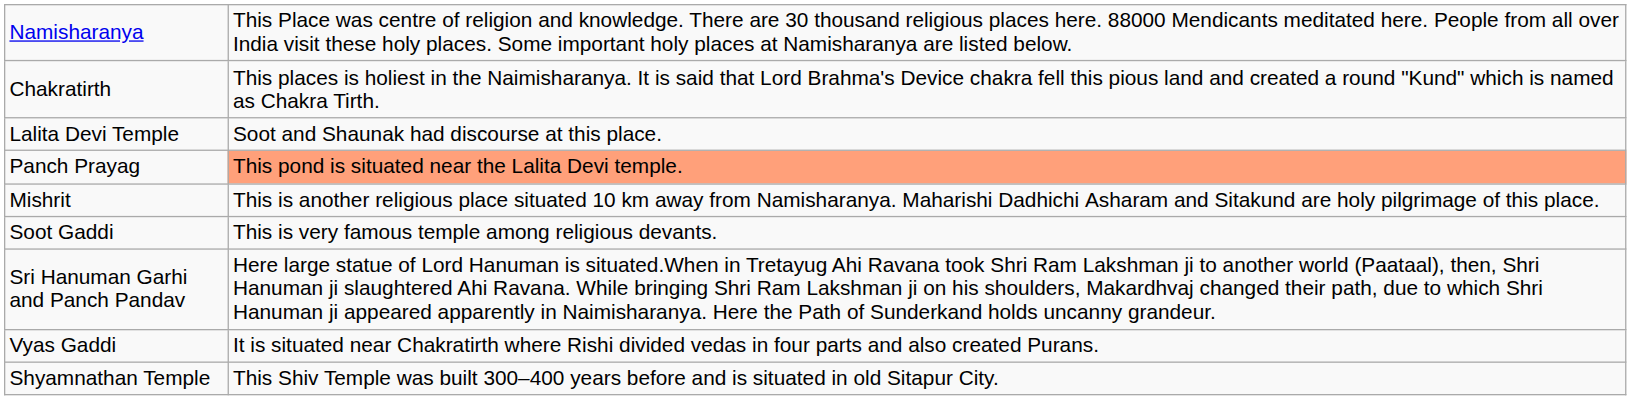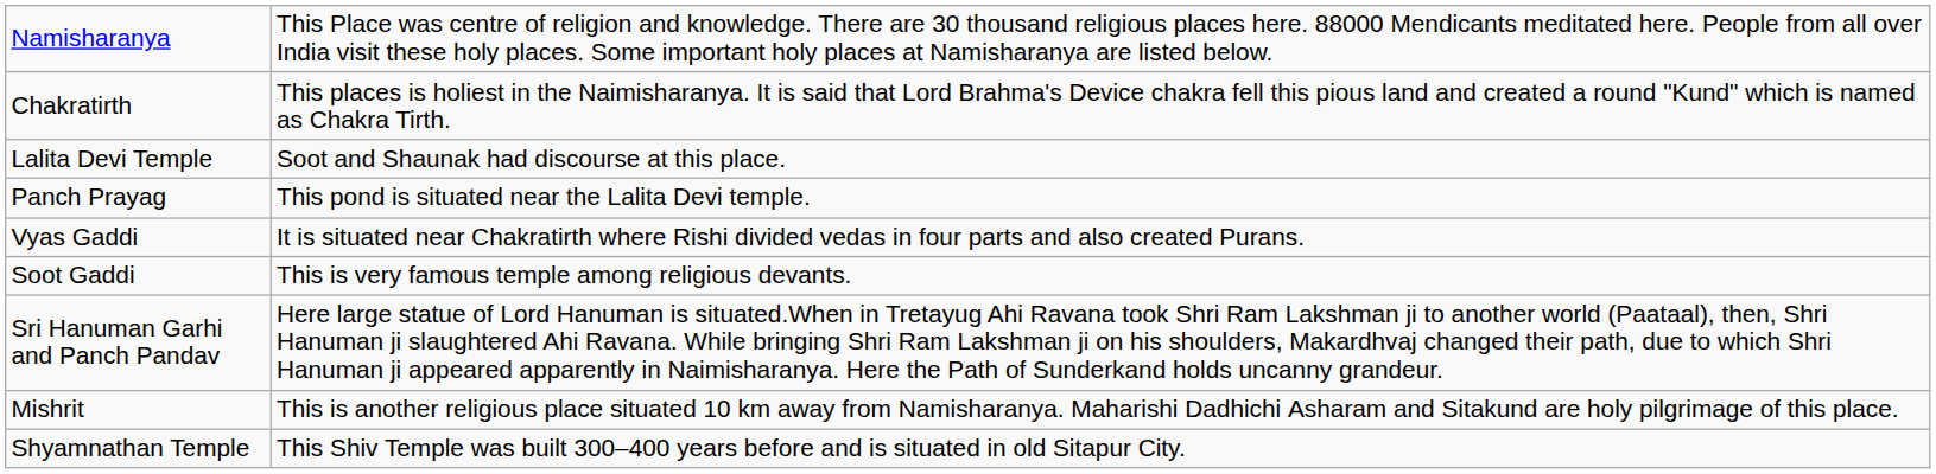Panch Prayag | column 2: lightsalmon background -> no background
rows swapped: Vyas Gaddi <-> Mishrit
